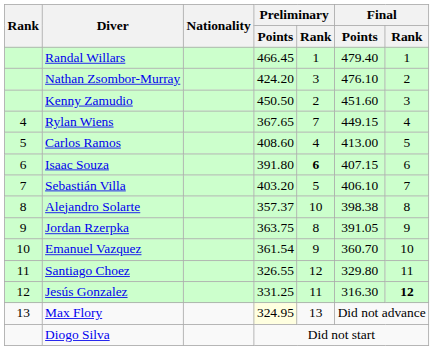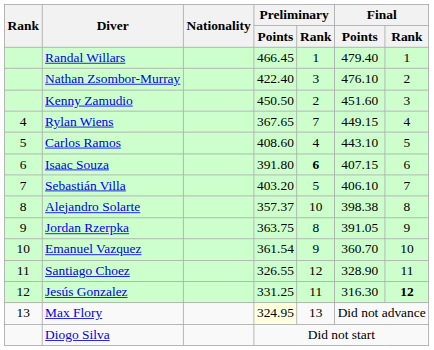Nathan Zsombor-Murray | Preliminary / Points: 424.20 -> 422.40
Carlos Ramos | Final / Points: 413.00 -> 443.10
Santiago Choez | Final / Points: 329.80 -> 328.90
